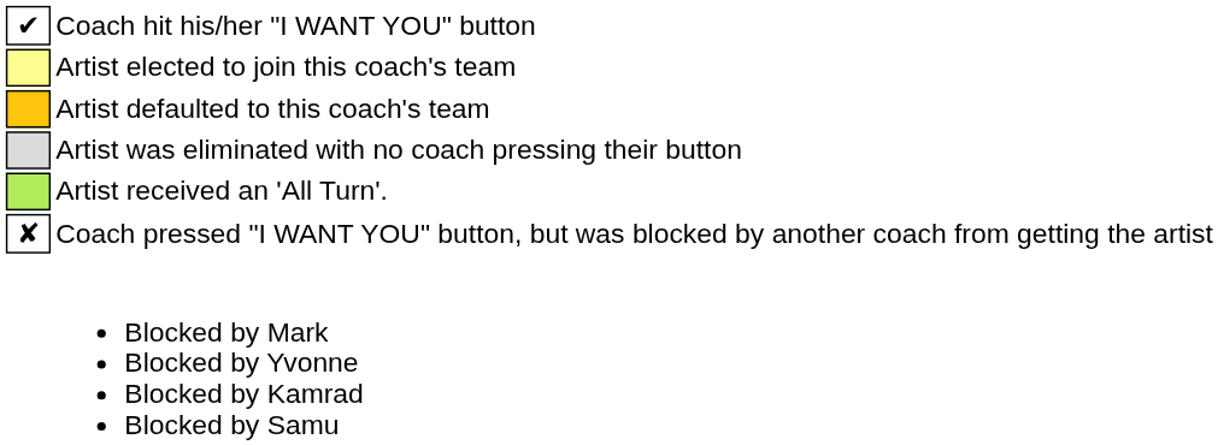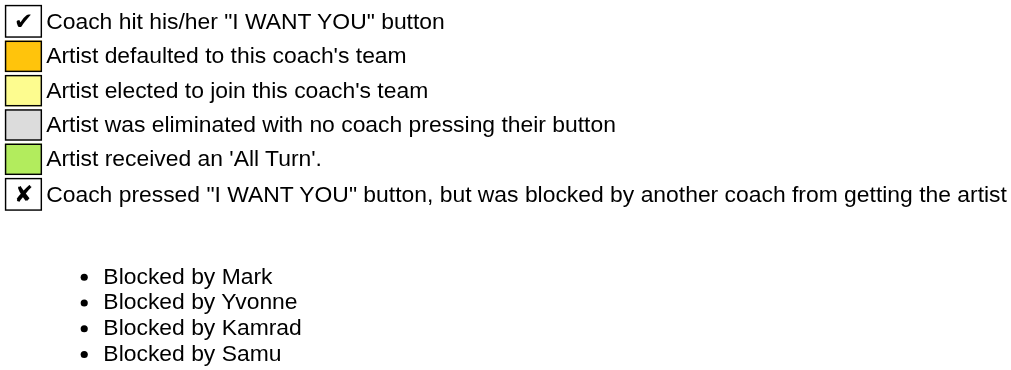rows swapped: Artist defaulted to this coach's team <-> Artist elected to join this coach's team
